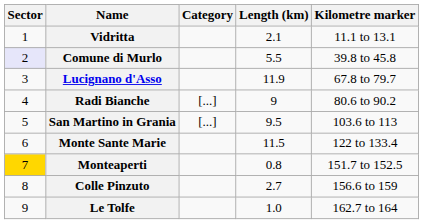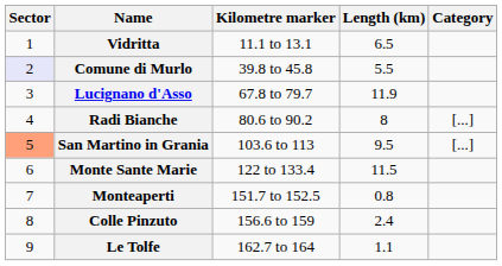columns swapped: Kilometre marker <-> Category
Vidritta | Length (km): 2.1 -> 6.5
Radi Bianche | Length (km): 9 -> 8
San Martino in Grania | Sector: no background -> lightsalmon background
Monteaperti | Sector: gold background -> no background
Colle Pinzuto | Length (km): 2.7 -> 2.4
Le Tolfe | Length (km): 1.0 -> 1.1
